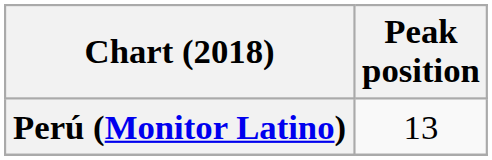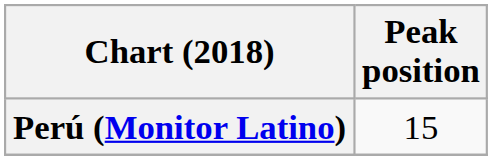Perú (Monitor Latino) | Peak position: 13 -> 15
